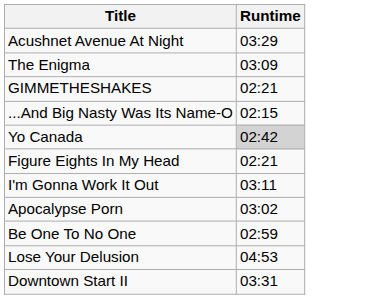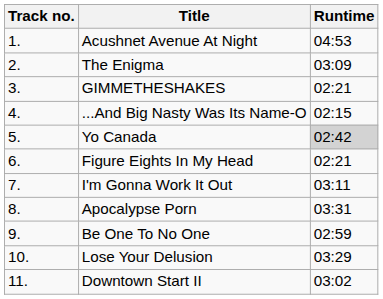+ column: Track no. | 1. | 2. | 3. | 4. | 5. | 6. | 7. | 8. | 9. | 10. | 11.
Acushnet Avenue At Night | Runtime: 03:29 -> 04:53
Apocalypse Porn | Runtime: 03:02 -> 03:31
Lose Your Delusion | Runtime: 04:53 -> 03:29
Downtown Start II | Runtime: 03:31 -> 03:02
